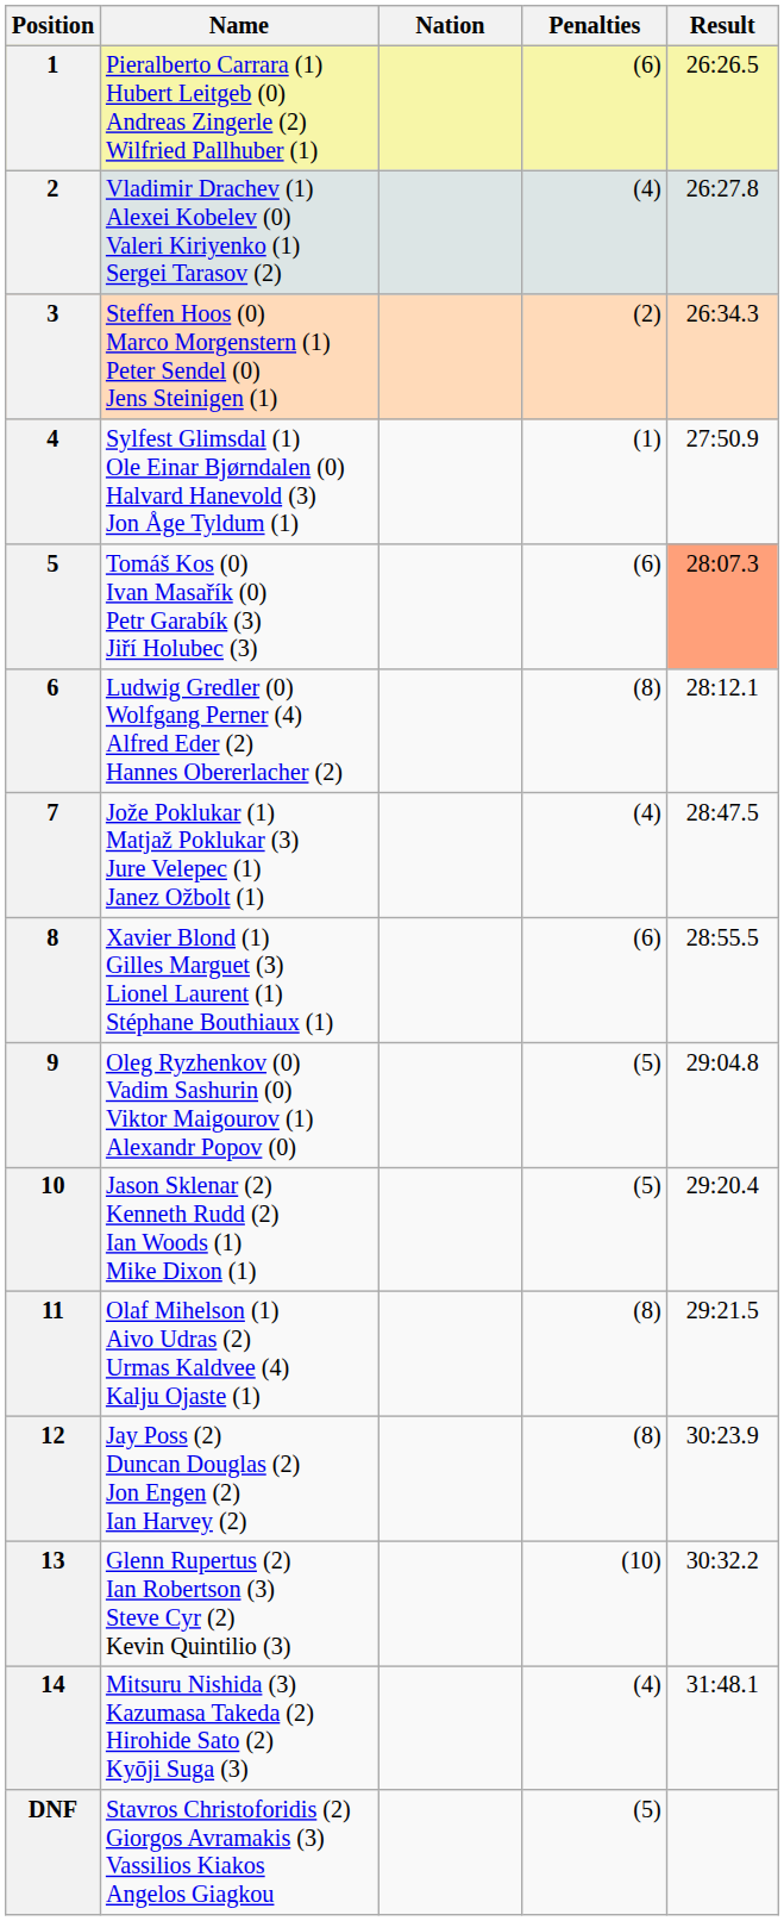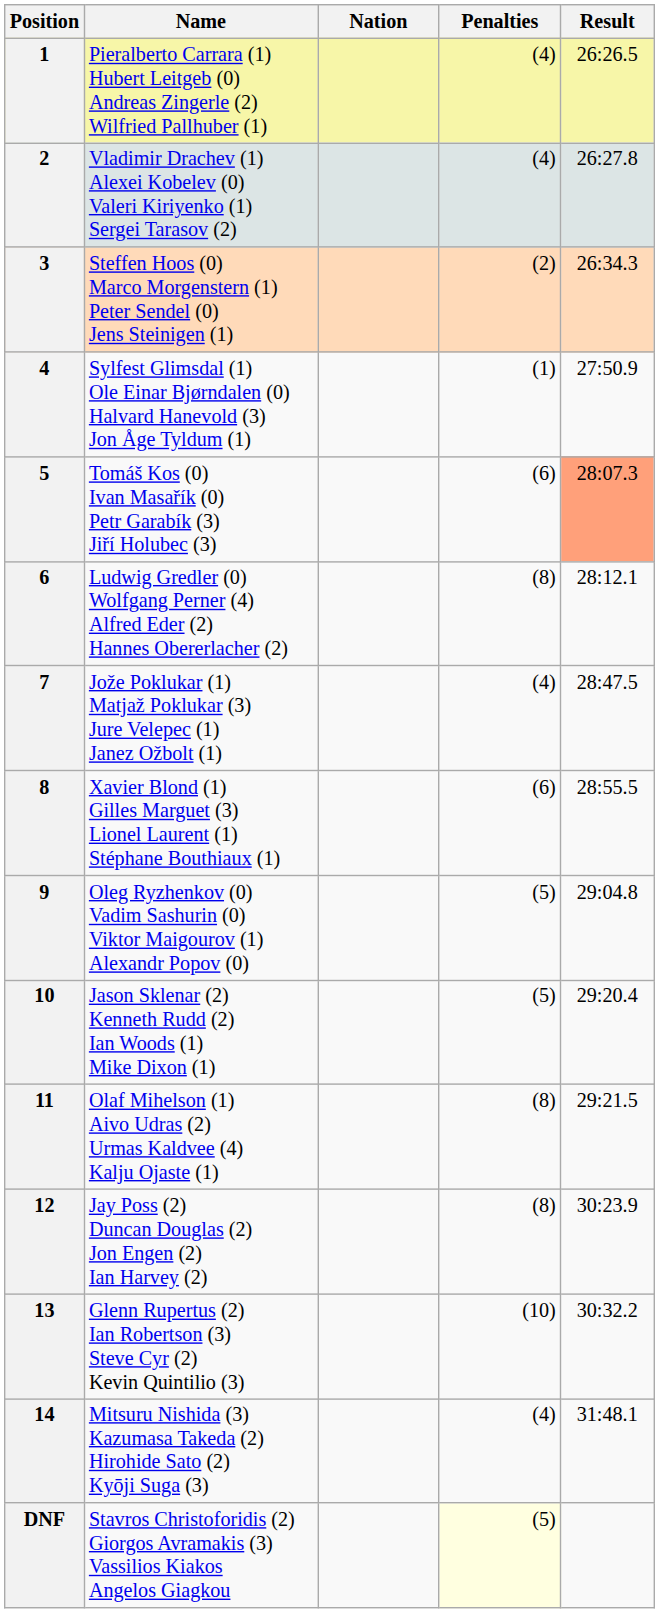1 | Penalties: (6) -> (4)
DNF | Penalties: no background -> lightyellow background
